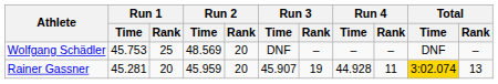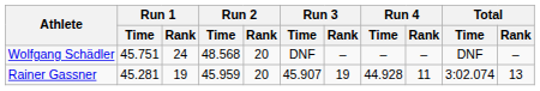Wolfgang Schädler | Run 1 / Time: 45.753 -> 45.751
Wolfgang Schädler | Run 1 / Rank: 25 -> 24
Wolfgang Schädler | Run 2 / Time: 48.569 -> 48.568
Rainer Gassner | Run 1 / Rank: 20 -> 19
Rainer Gassner | Total / Time: gold background -> no background
